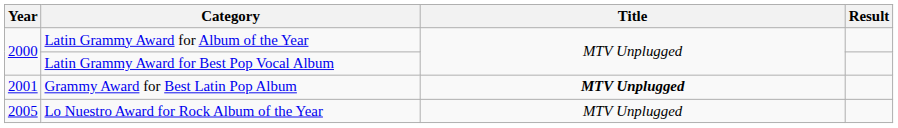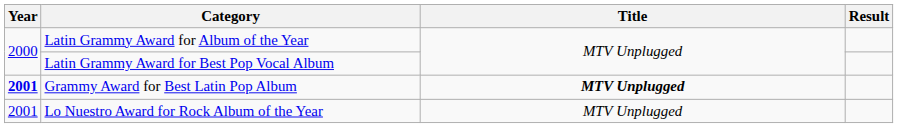Grammy Award for Best Latin Pop Album | Year: normal -> bold
Lo Nuestro Award for Rock Album of the Year | Year: 2005 -> 2001
